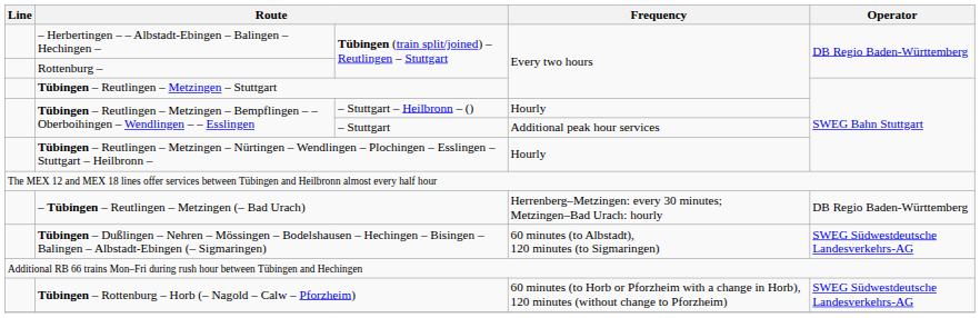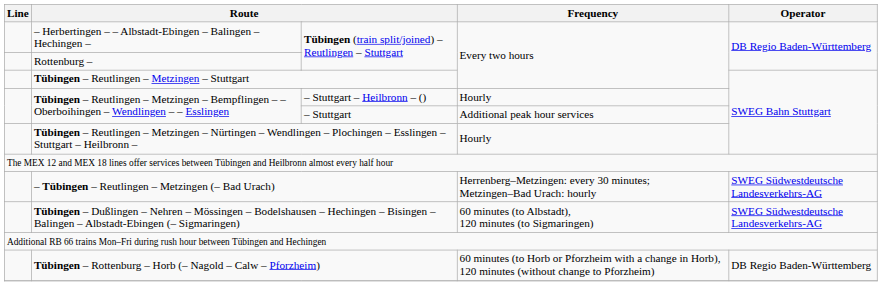– Tübingen – Reutlingen – Metzingen (– Bad Urach) | Operator: DB Regio Baden-Württemberg -> SWEG Südwestdeutsche Landesverkehrs-AG
Tübingen – Rottenburg – Horb (– Nagold – Calw – Pforzheim) | Operator: SWEG Südwestdeutsche Landesverkehrs-AG -> DB Regio Baden-Württemberg
